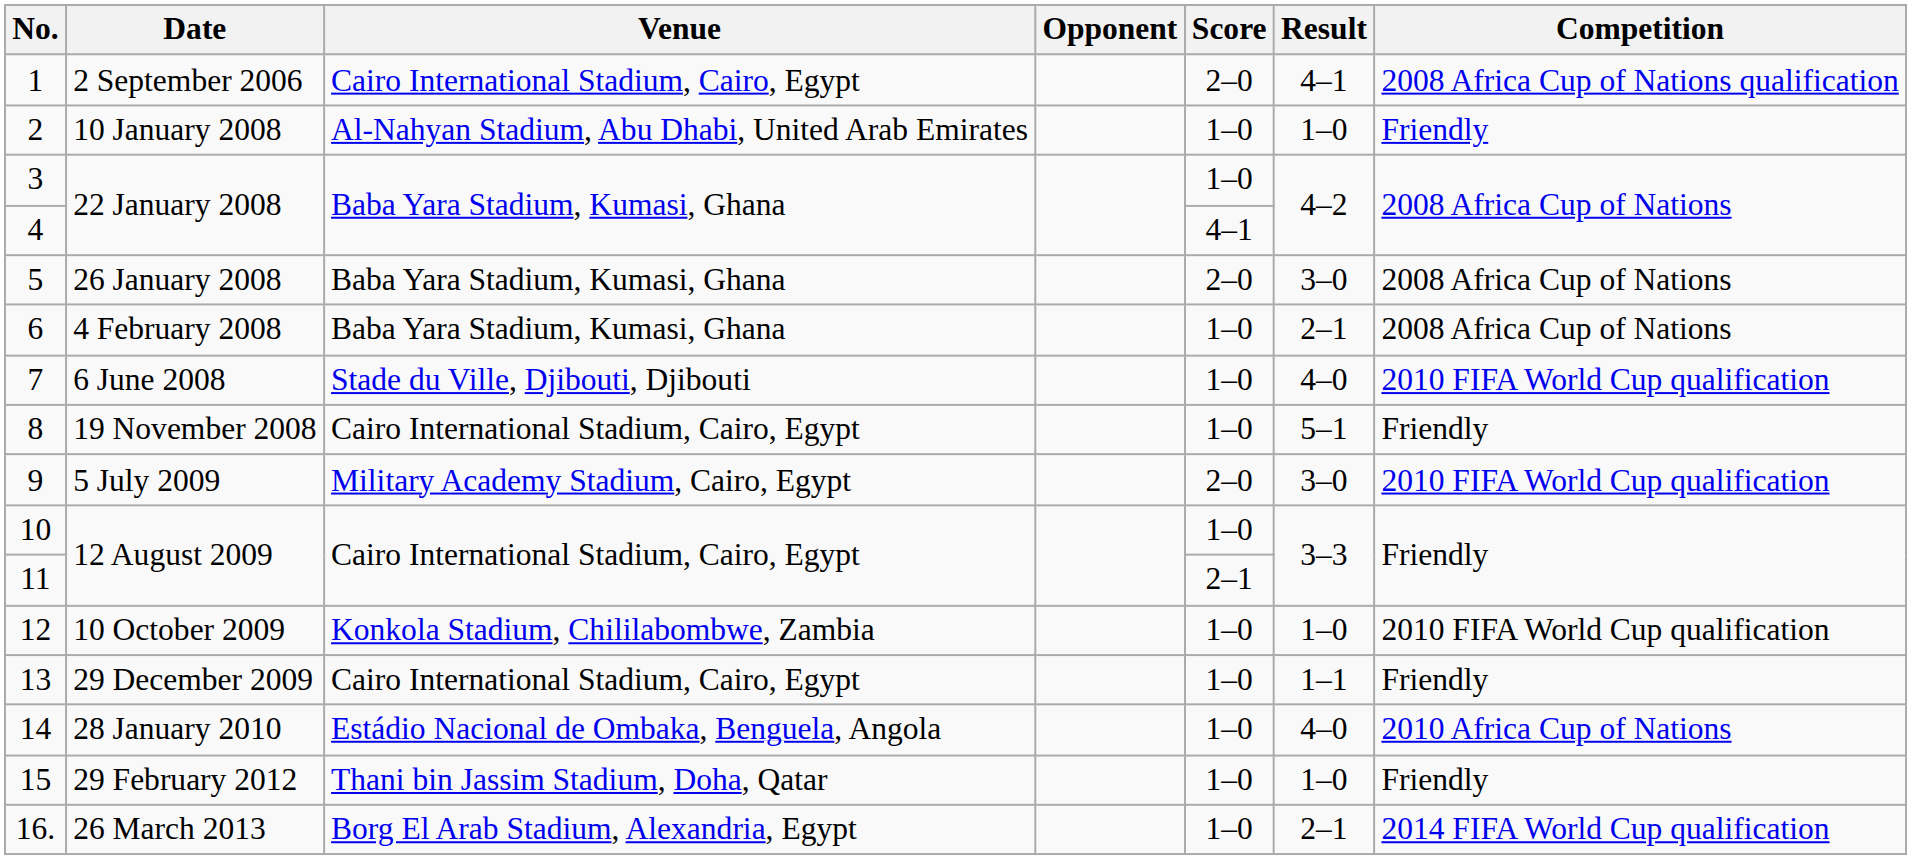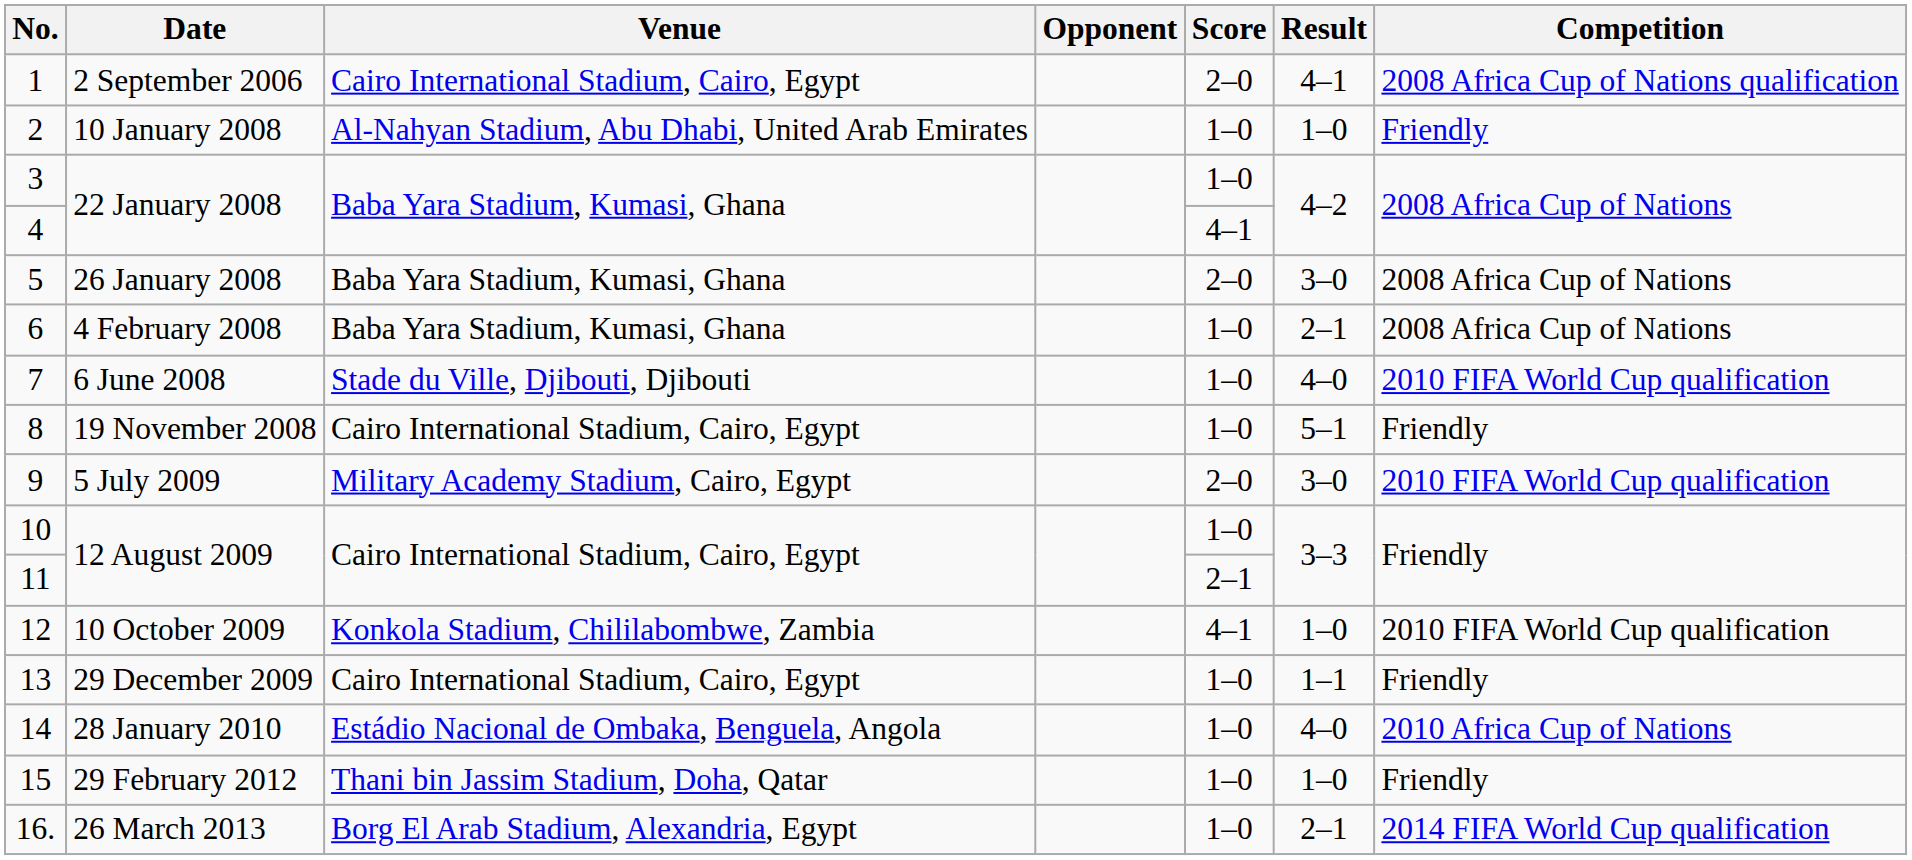12 | Score: 1–0 -> 4–1
